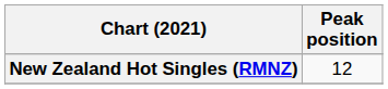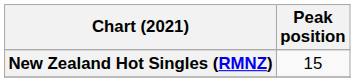New Zealand Hot Singles (RMNZ) | Peak position: 12 -> 15
